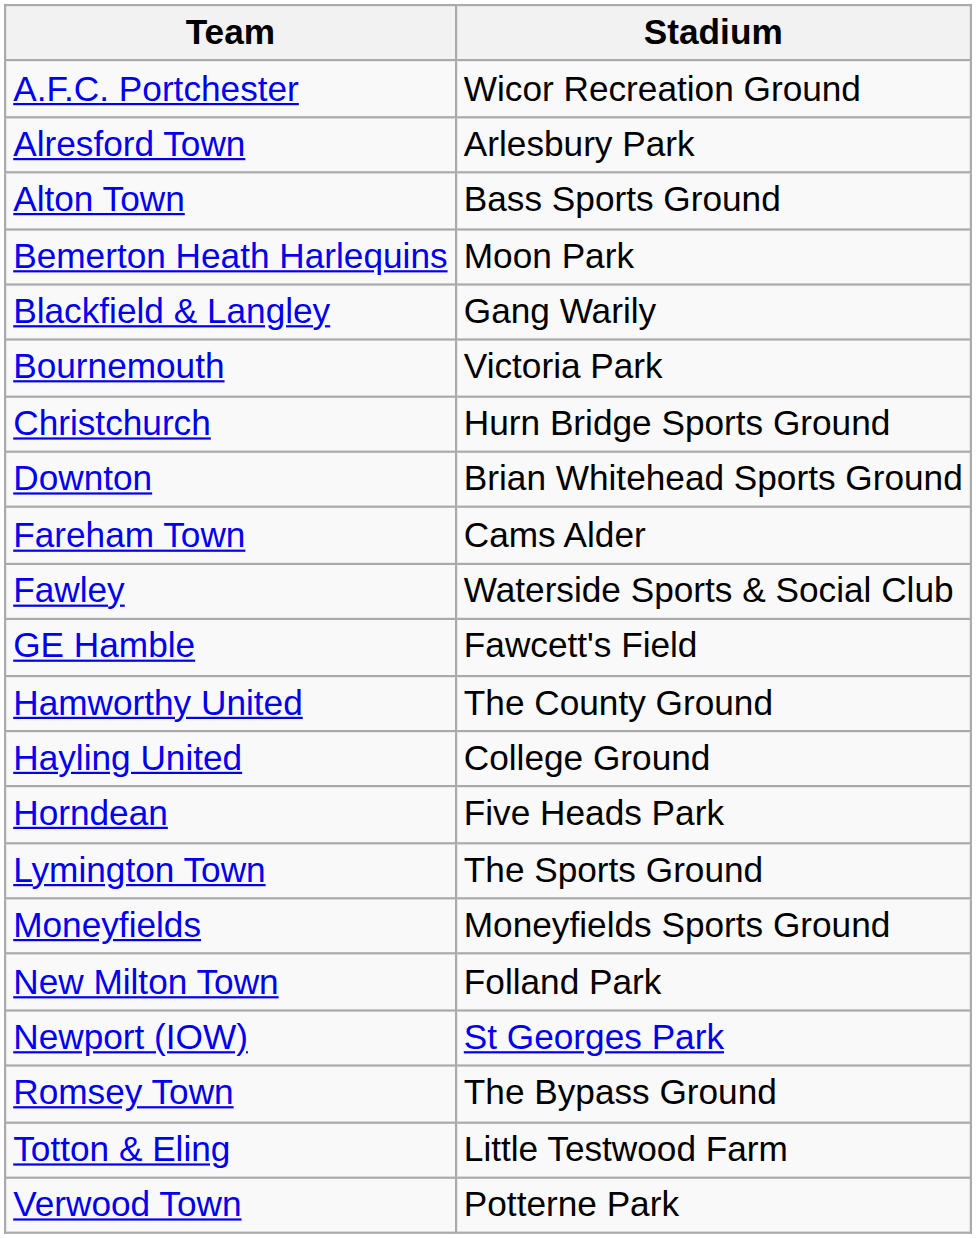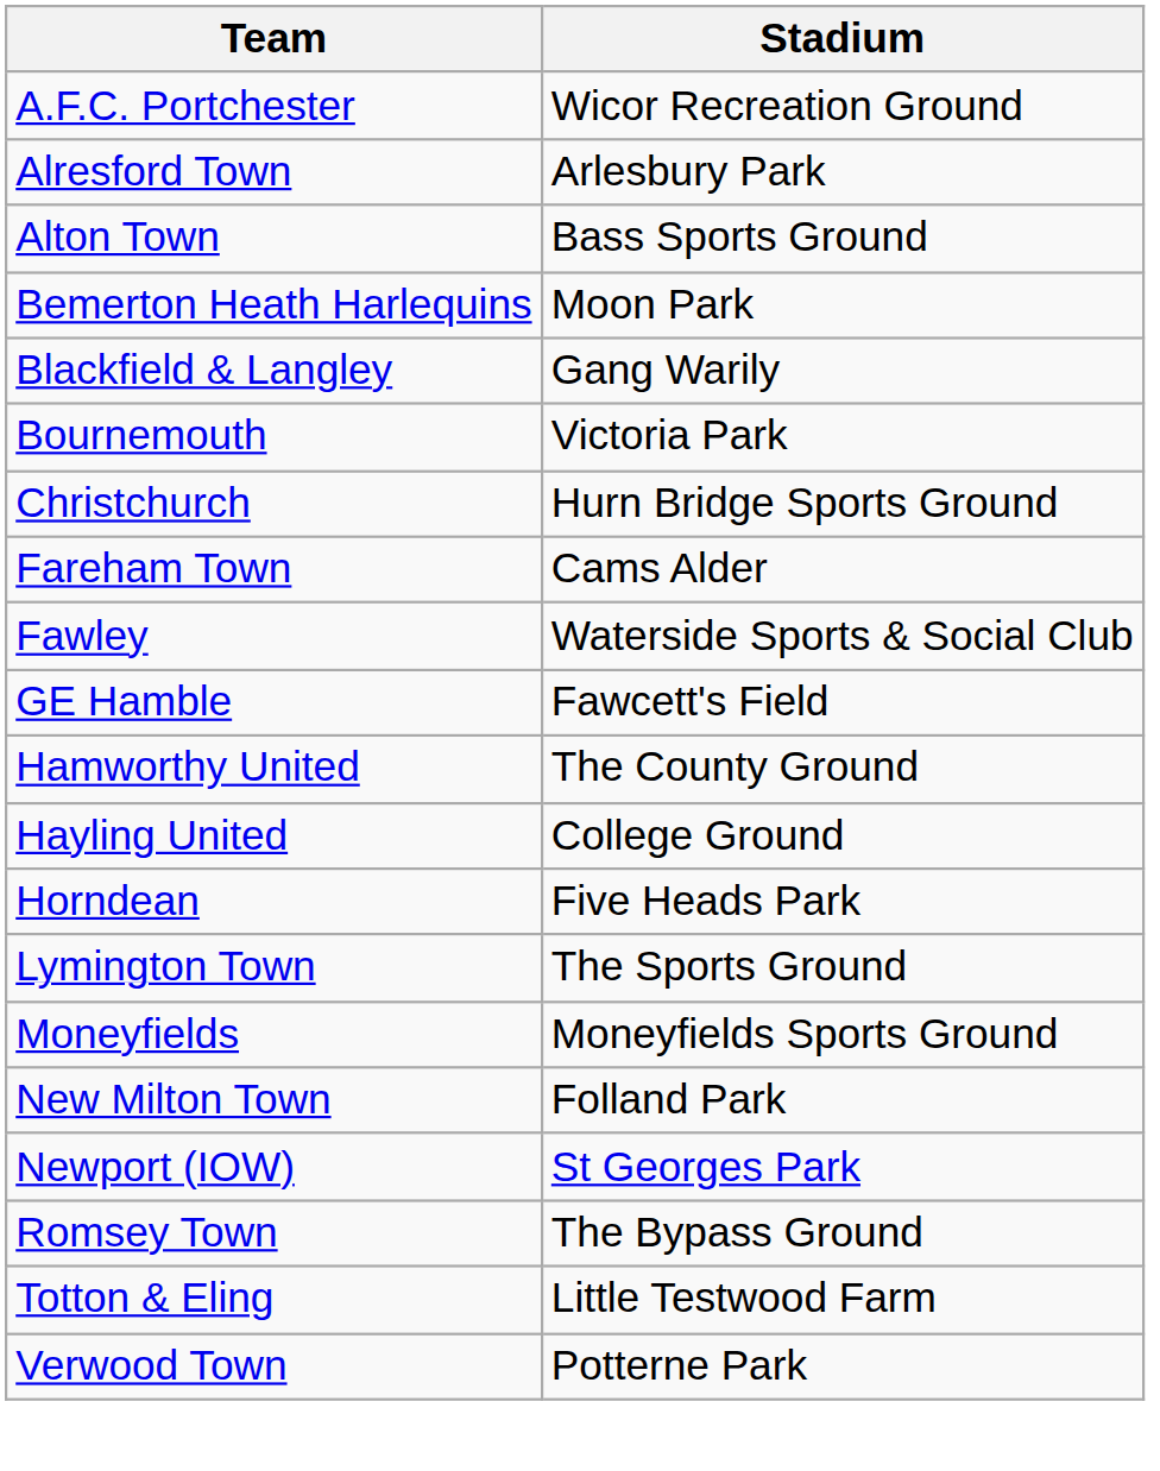- row: Downton | Brian Whitehead Sports Ground
